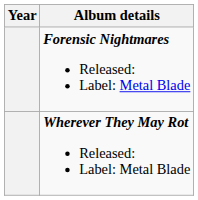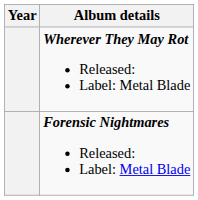rows swapped: Forensic Nightmares Released: Label: Metal Blade <-> Wherever They May Rot Released: Label: Metal Blade
